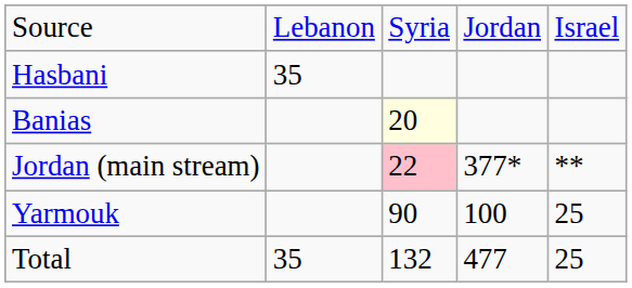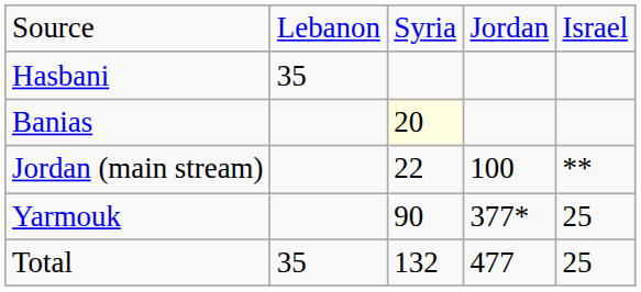Jordan (main stream) | column 3: pink background -> no background
Jordan (main stream) | column 4: 377* -> 100
Yarmouk | column 4: 100 -> 377*
